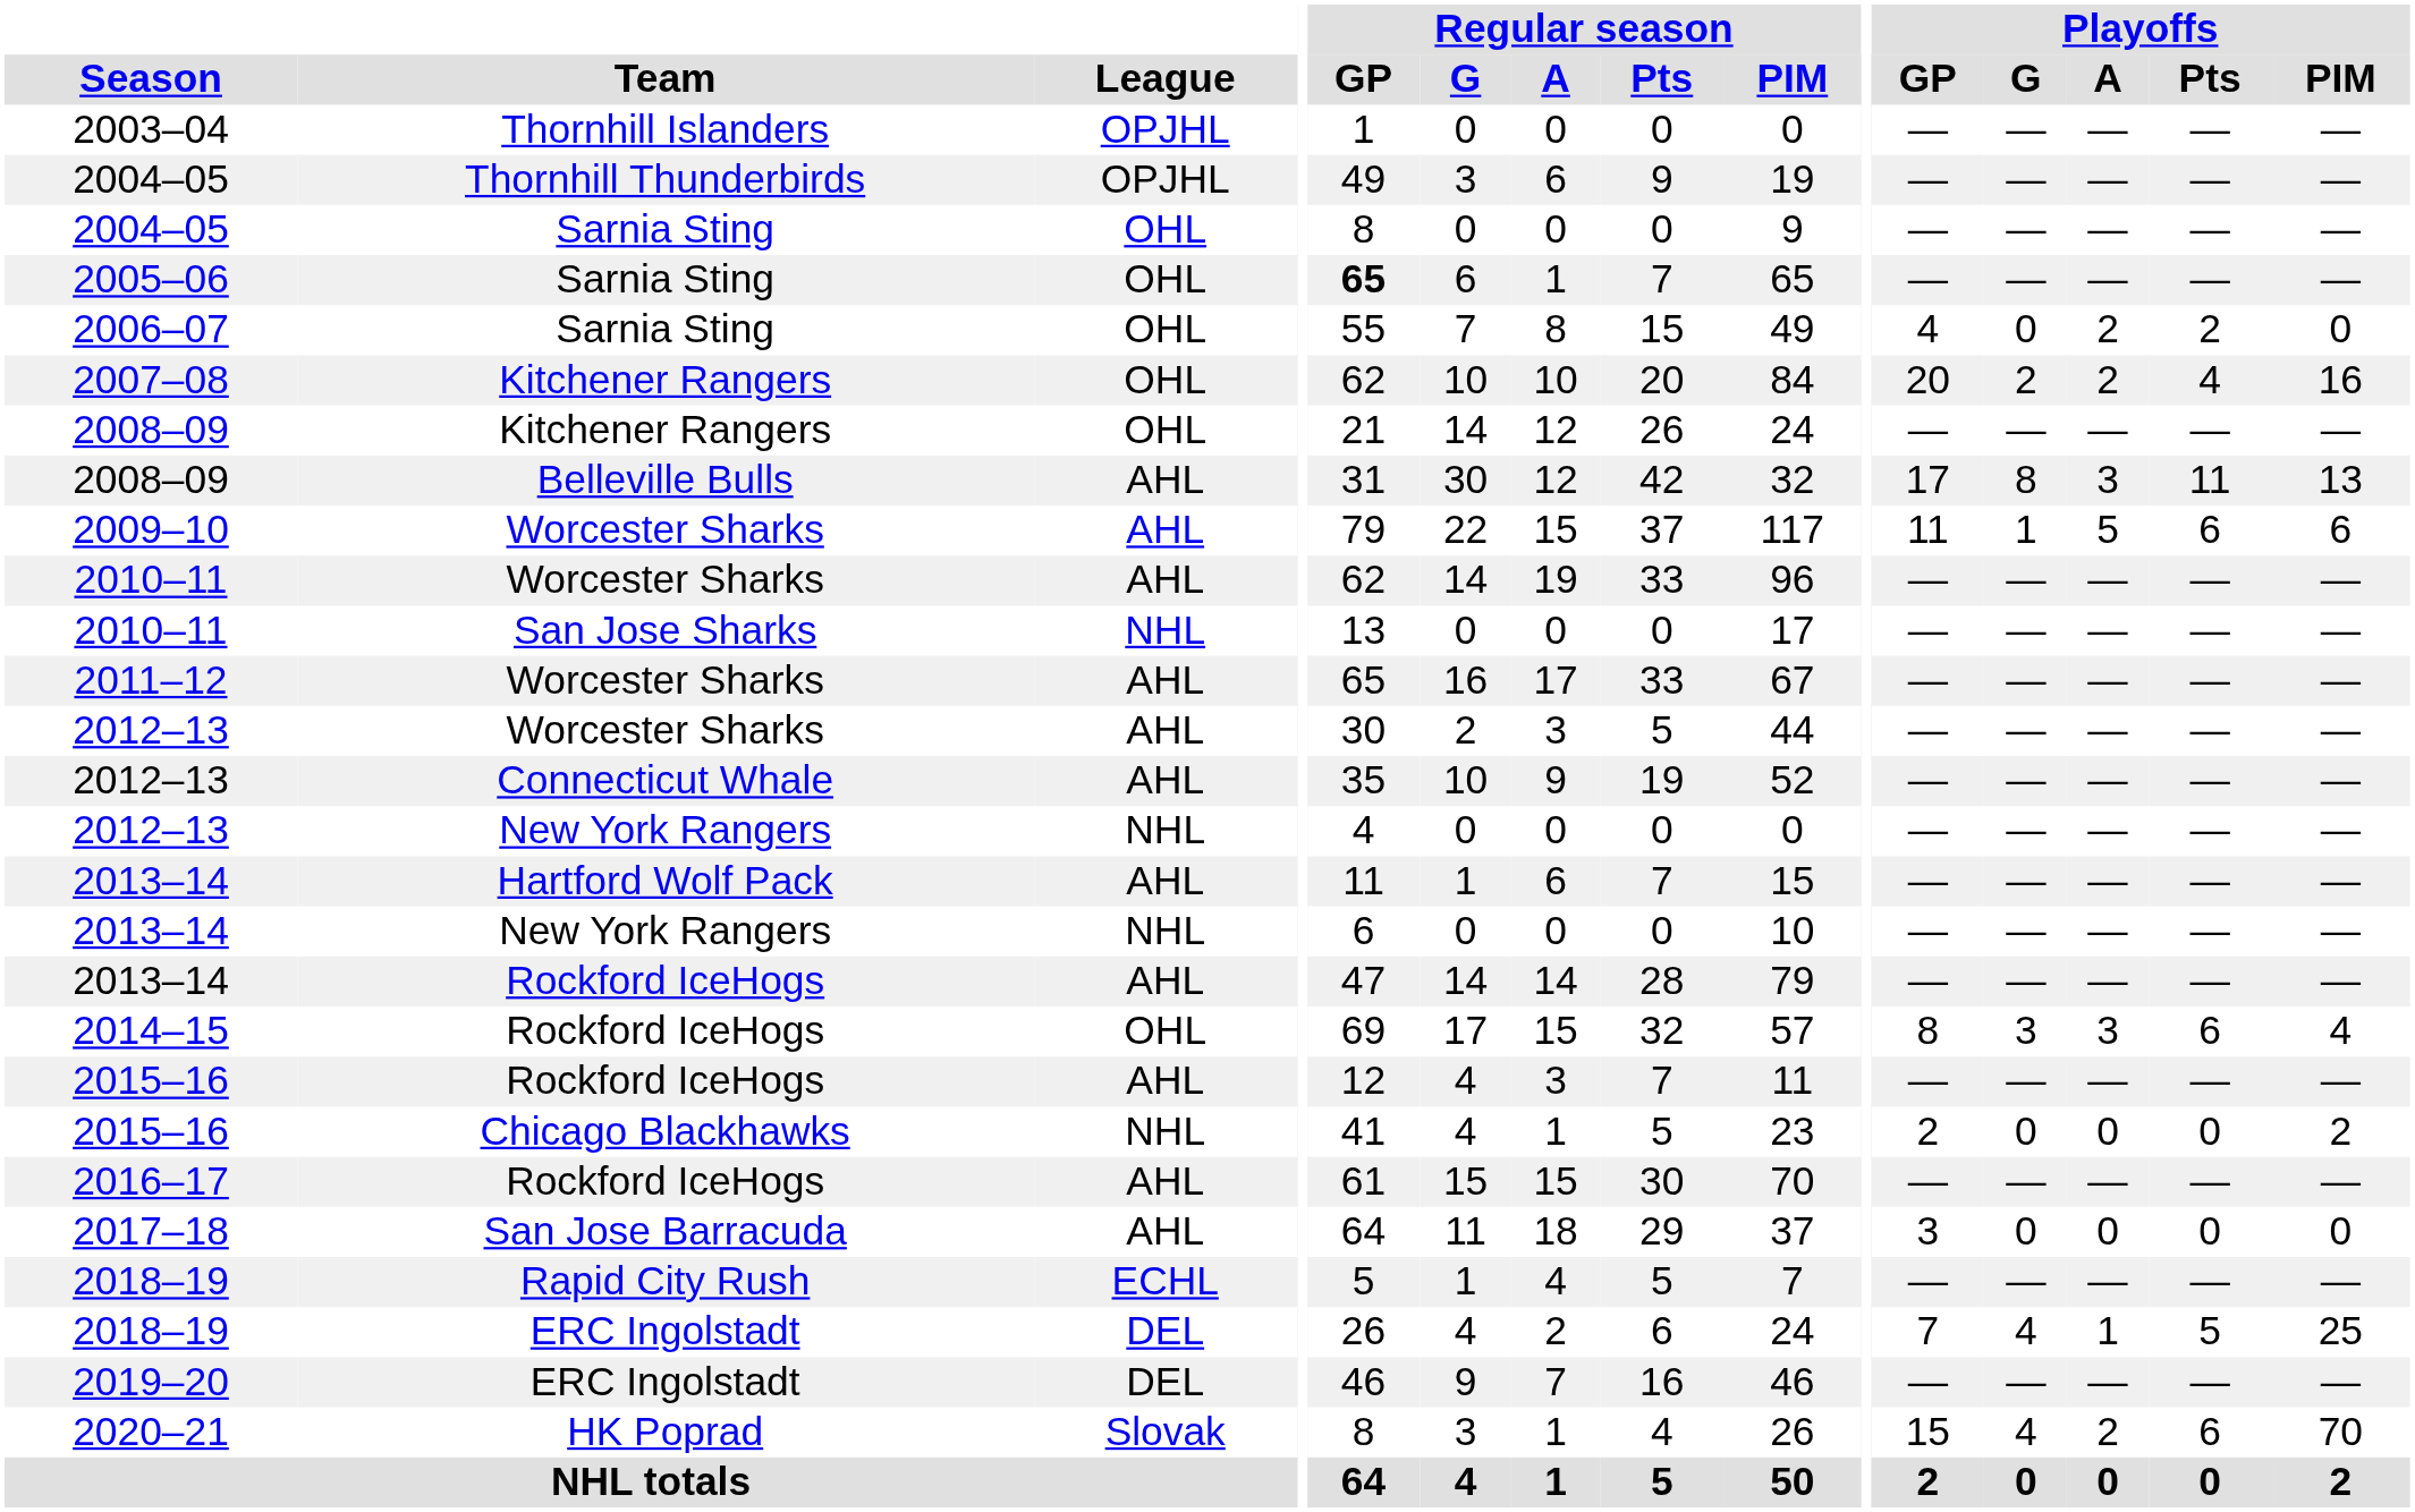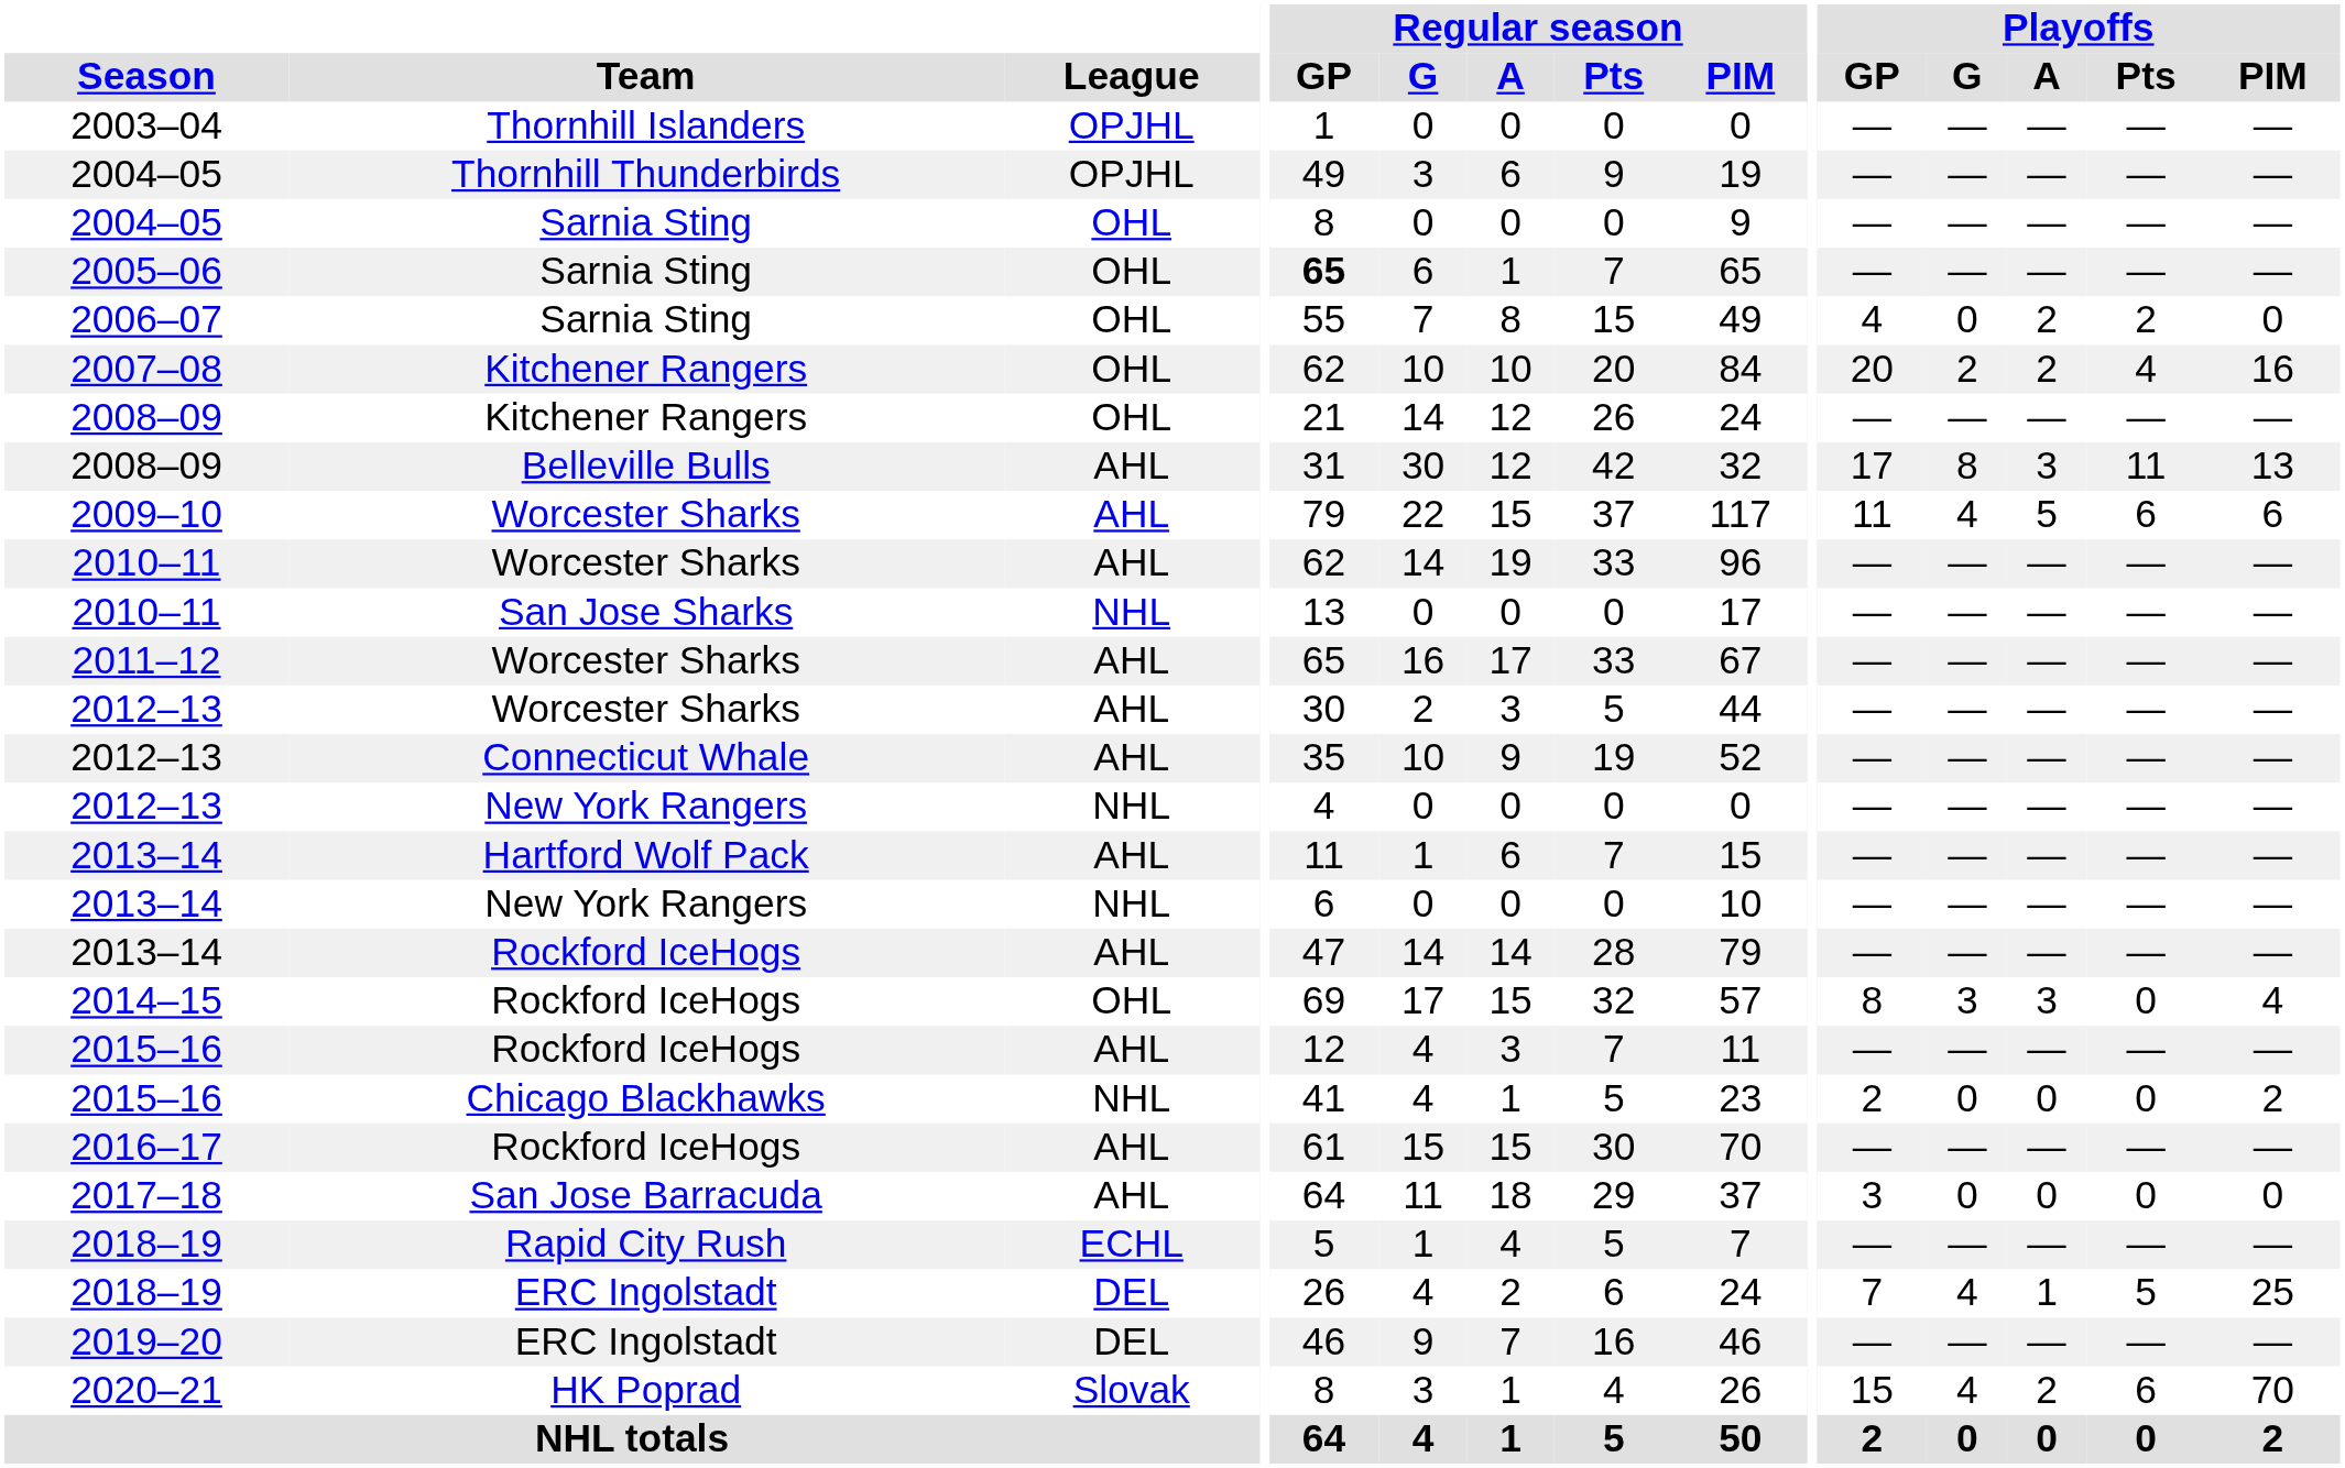2009–10 | Playoffs / G: 1 -> 4
2014–15 | Playoffs / Pts: 6 -> 0
